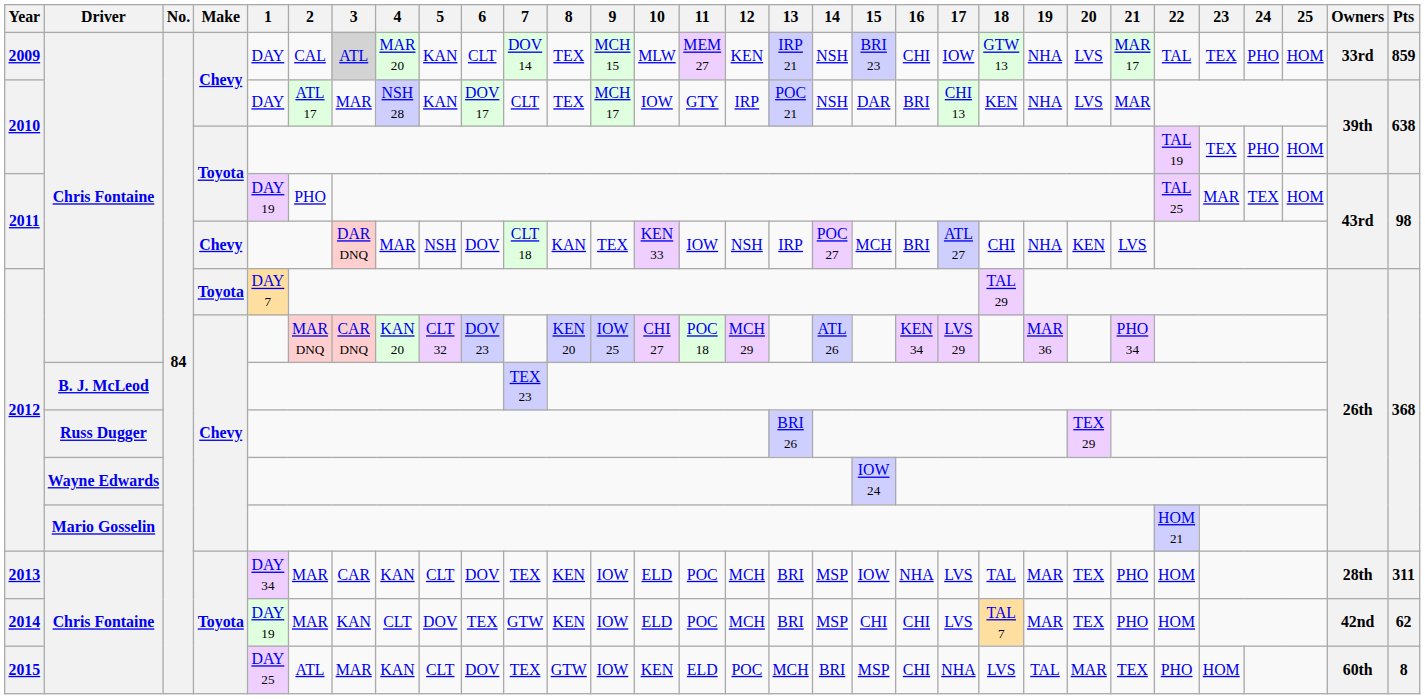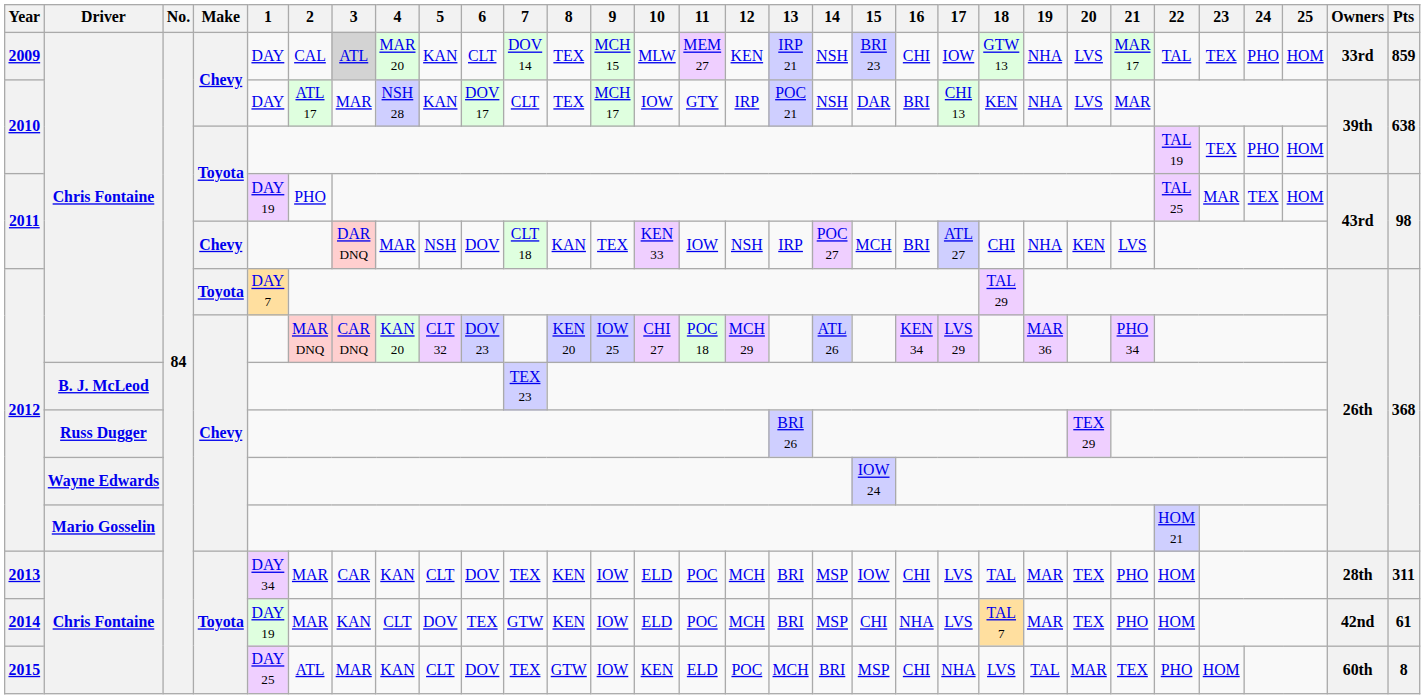2013 | 16: NHA -> CHI
2014 | 16: CHI -> NHA
2014 | Pts: 62 -> 61
